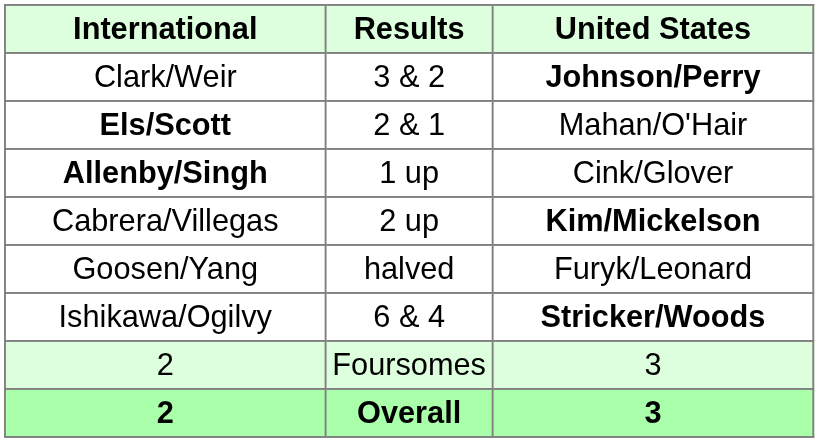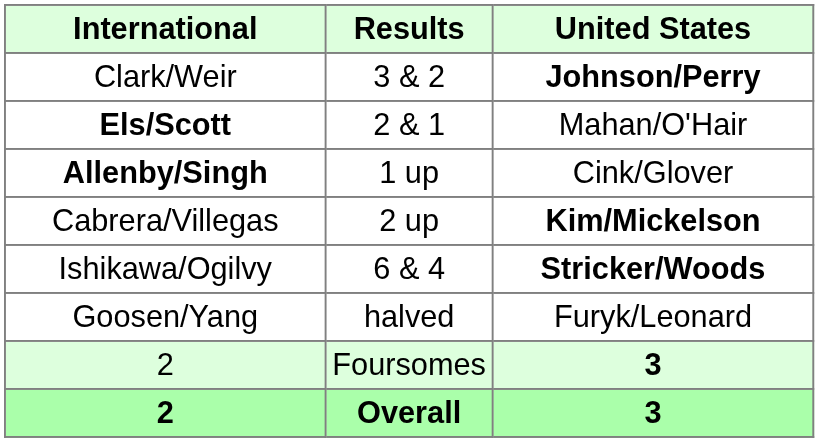rows swapped: Ishikawa/Ogilvy <-> Goosen/Yang
2 / Foursomes | United States: normal -> bold
